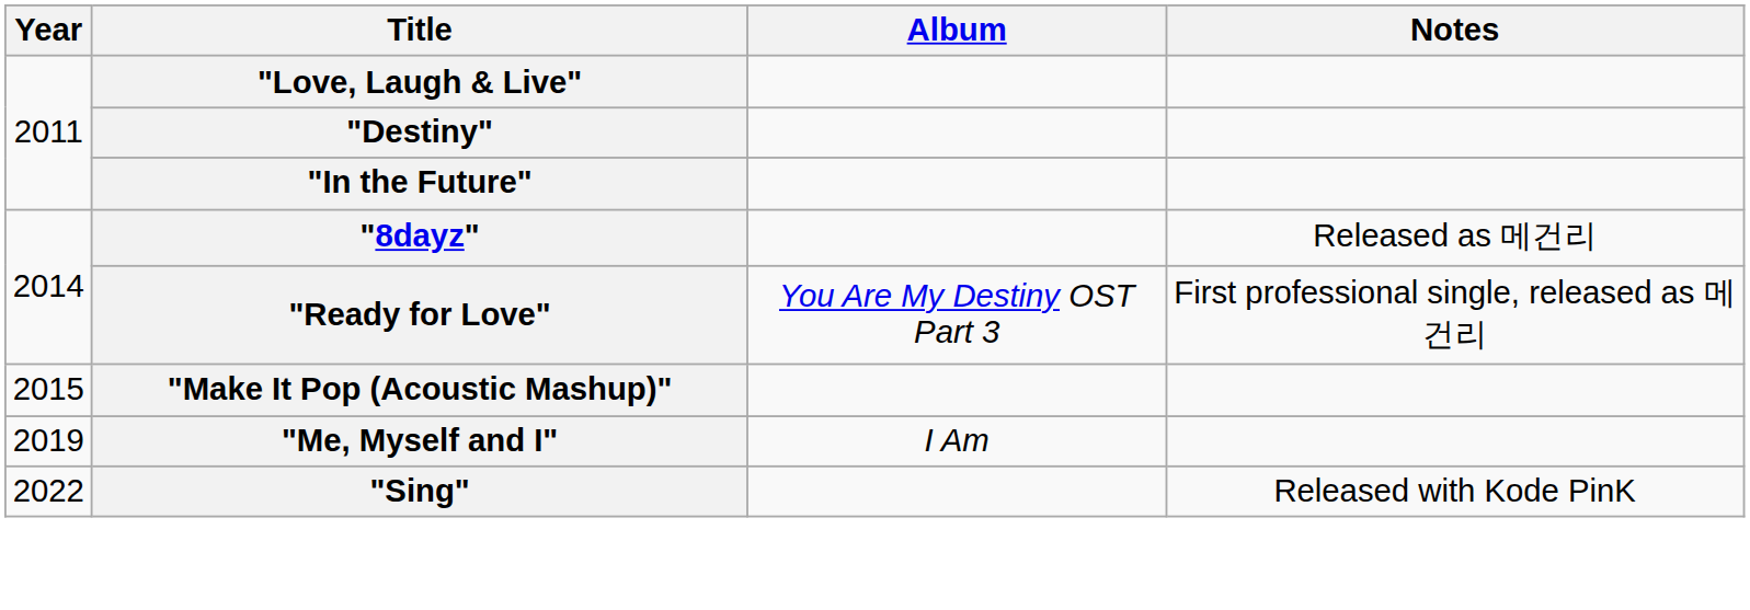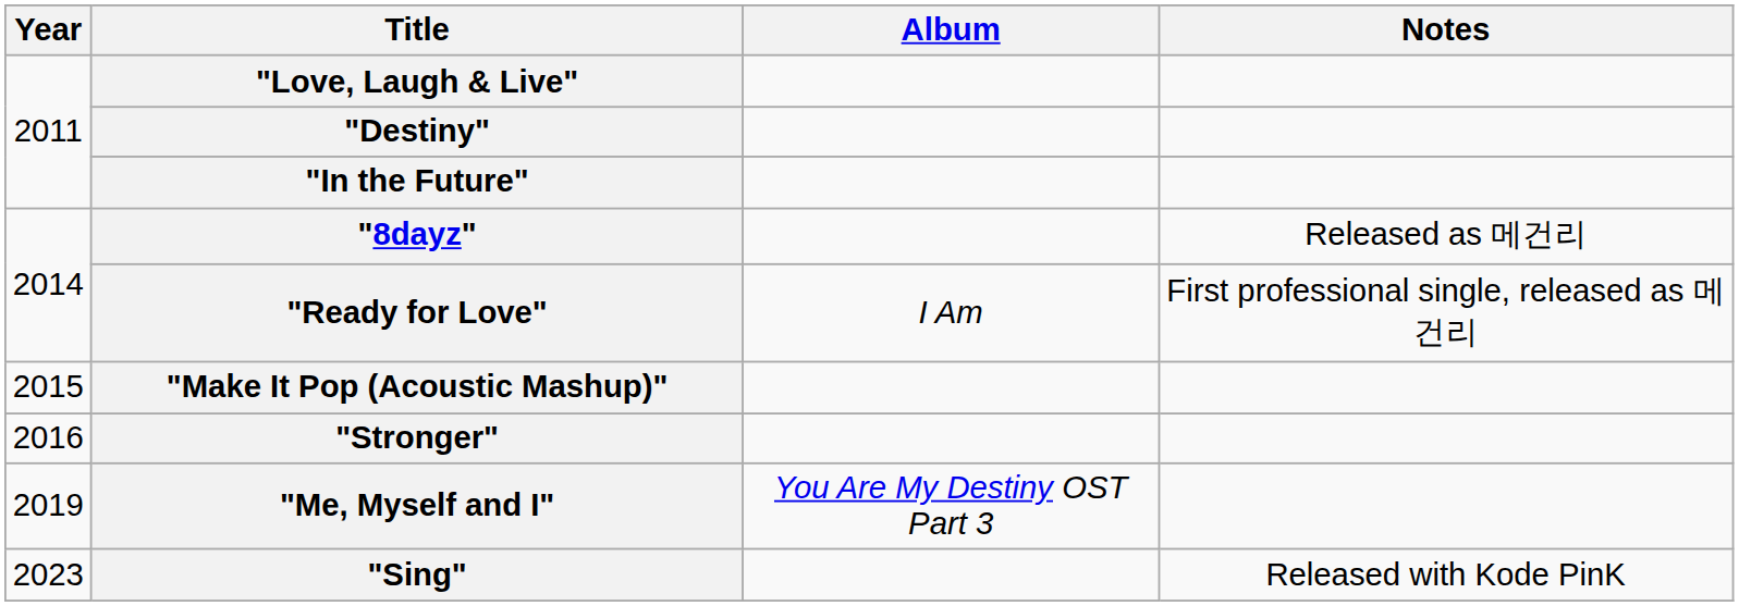"Ready for Love" | Album: You Are My Destiny OST Part 3 -> I Am
+ row: 2016 | "Stronger"
"Me, Myself and I" | Album: I Am -> You Are My Destiny OST Part 3
"Sing" | Year: 2022 -> 2023
